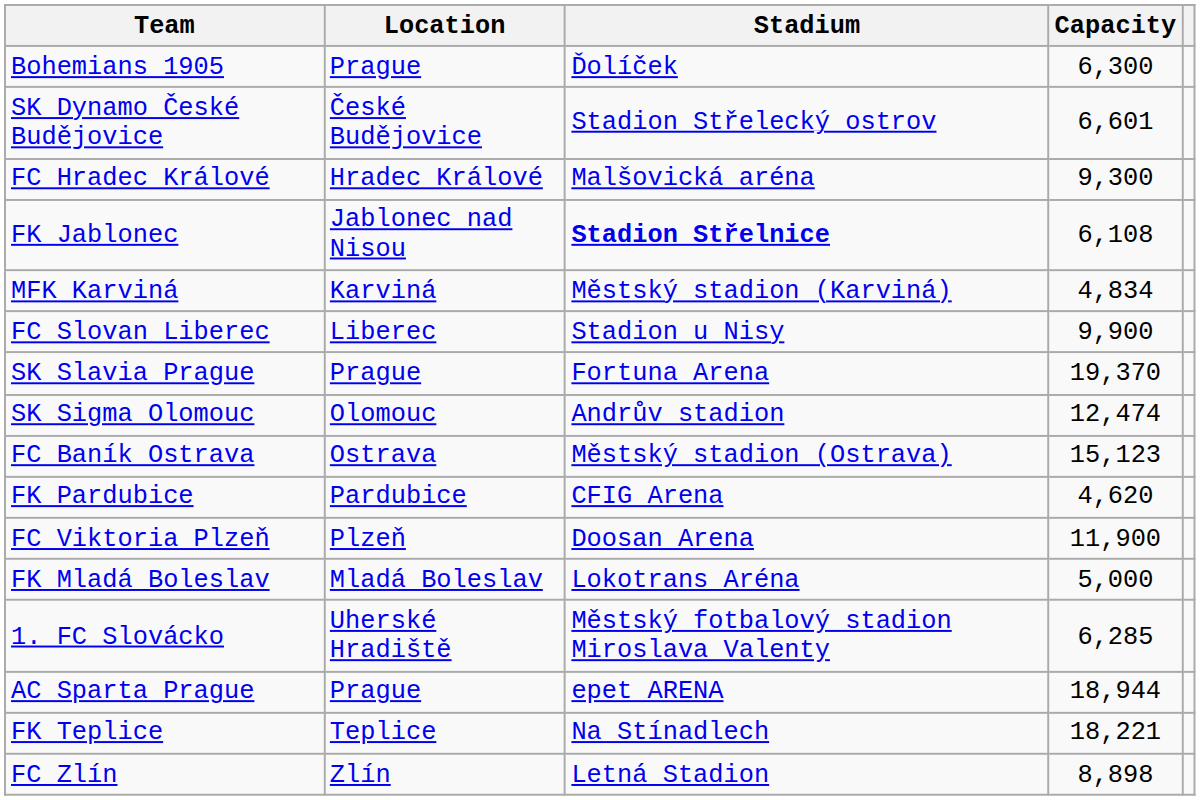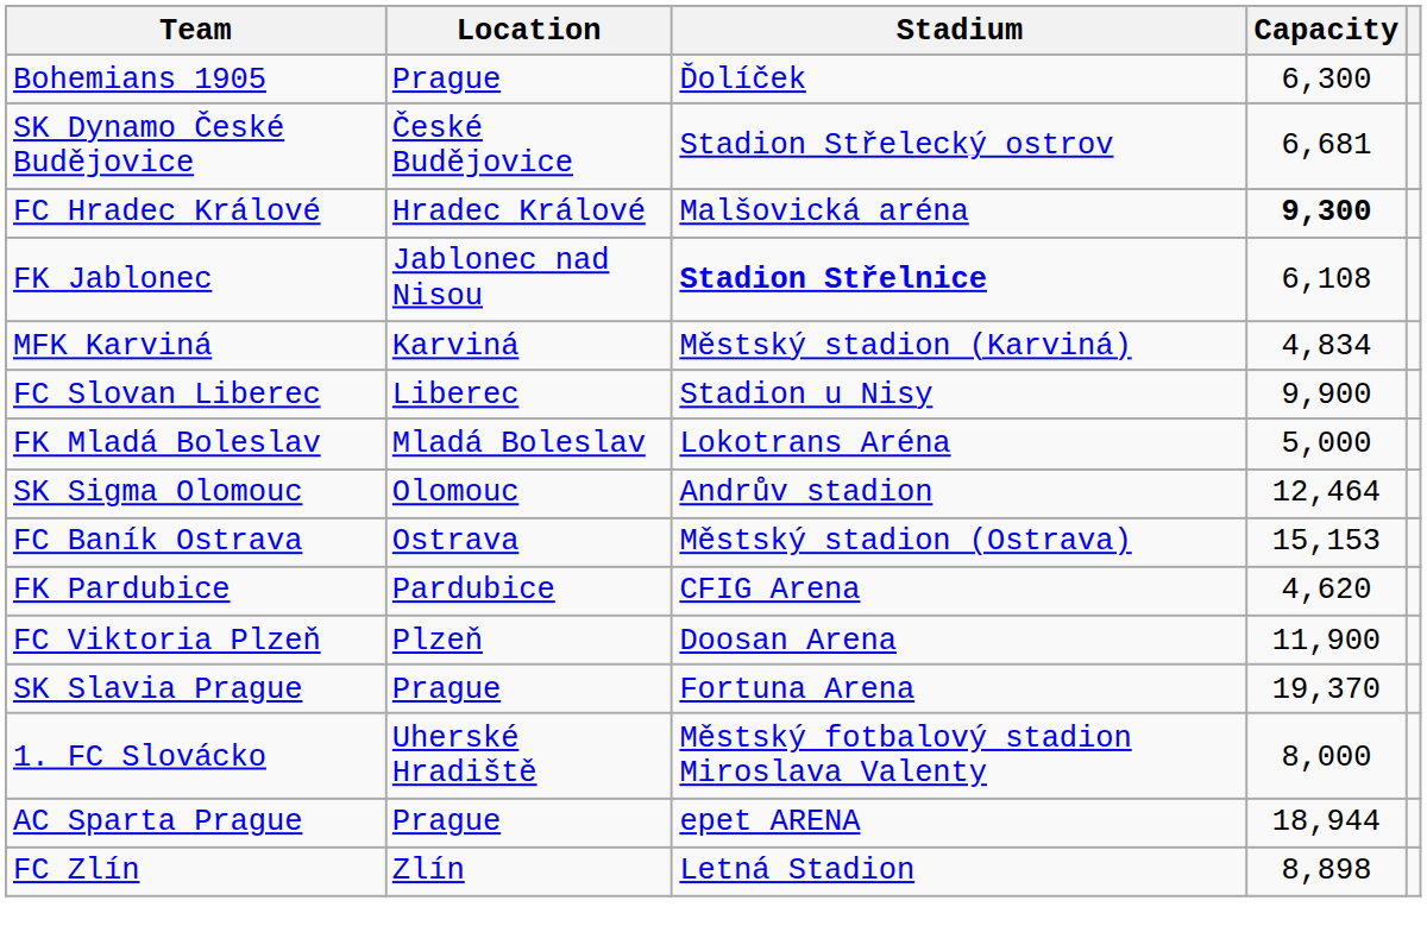SK Dynamo České Budějovice | Capacity: 6,601 -> 6,681
FC Hradec Králové | Capacity: normal -> bold
rows swapped: FK Mladá Boleslav <-> SK Slavia Prague
SK Sigma Olomouc | Capacity: 12,474 -> 12,464
FC Baník Ostrava | Capacity: 15,123 -> 15,153
1. FC Slovácko | Capacity: 6,285 -> 8,000
- row: FK Teplice | Teplice | Na Stínadlech | 18,221
